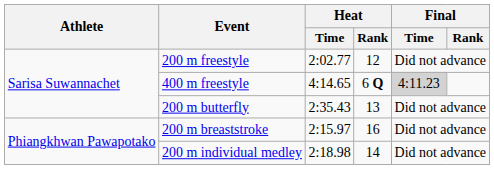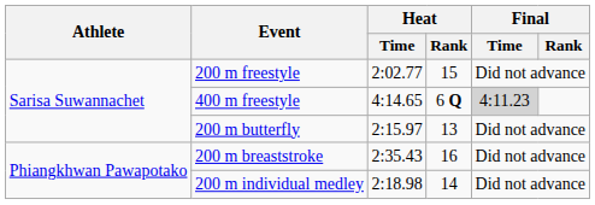200 m freestyle | Heat / Rank: 12 -> 15
200 m butterfly | Heat / Time: 2:35.43 -> 2:15.97
200 m breaststroke | Heat / Time: 2:15.97 -> 2:35.43
